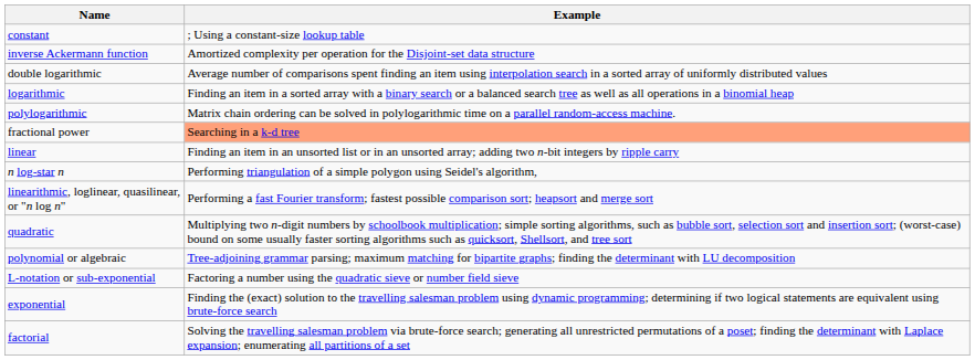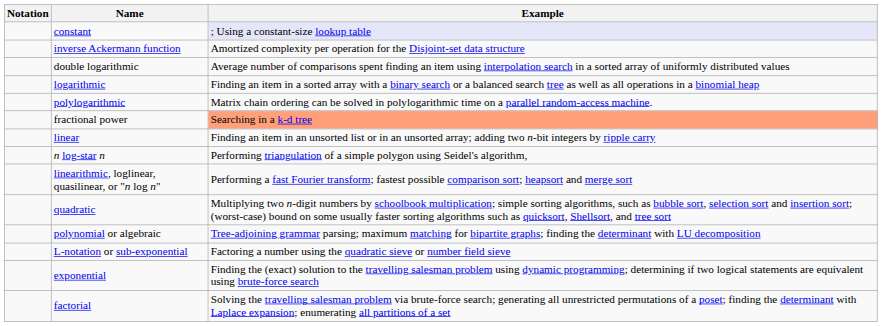+ column: Notation
constant | Example: no background -> lavender background
